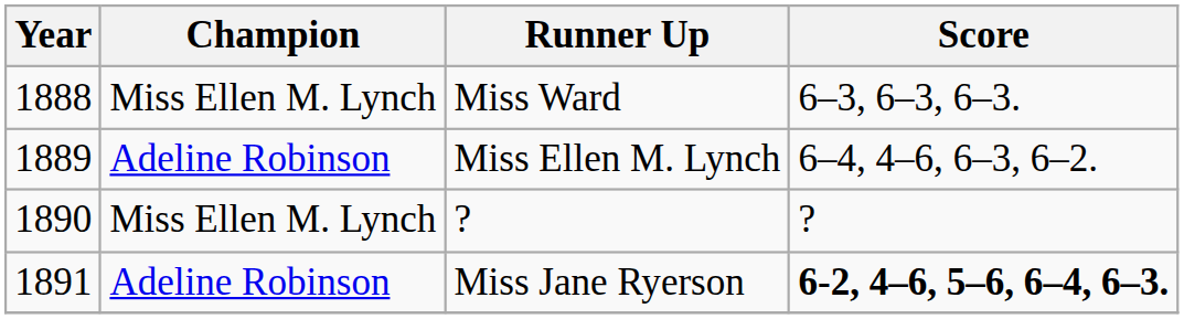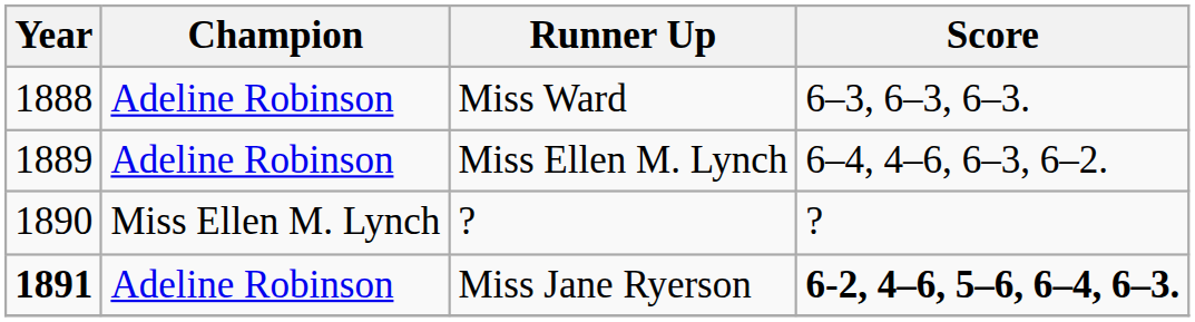Miss Ward | Champion: Miss Ellen M. Lynch -> Adeline Robinson
Miss Jane Ryerson | Year: normal -> bold
